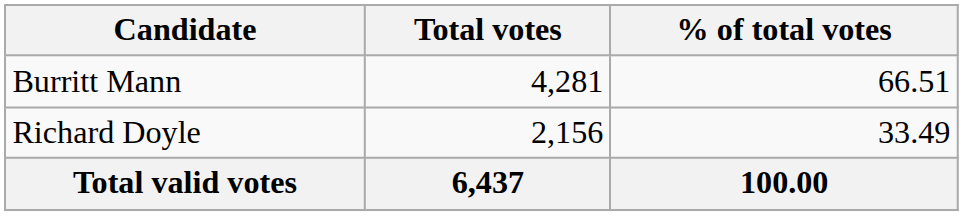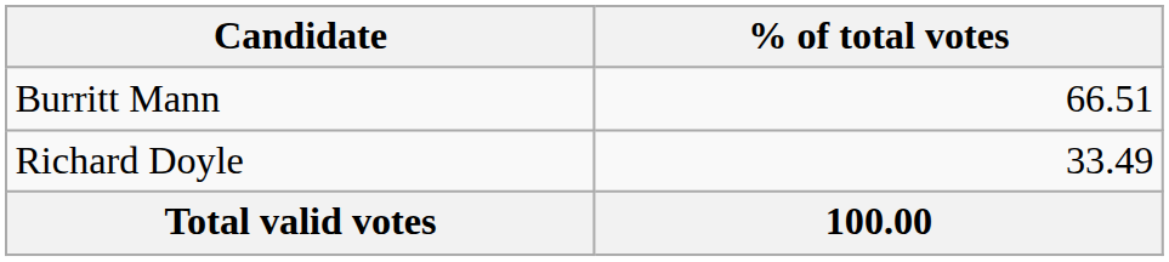- column: Total votes | 4,281 | 2,156 | 6,437
